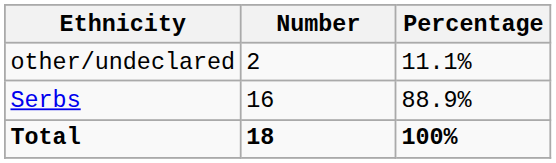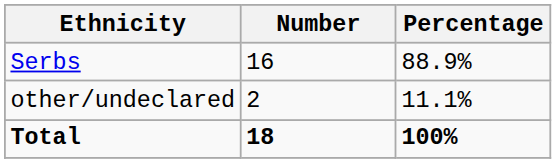rows swapped: Serbs <-> other/undeclared
